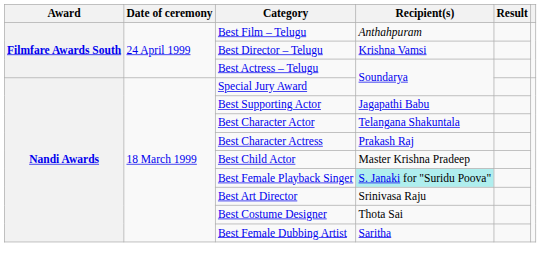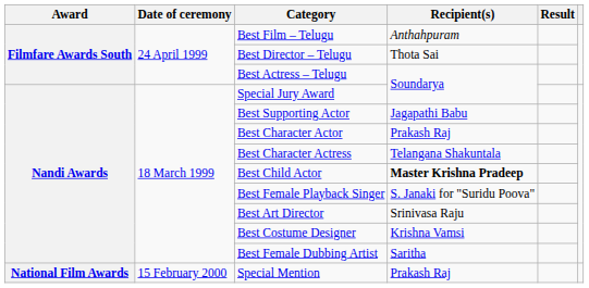Best Director – Telugu | Recipient(s): Krishna Vamsi -> Thota Sai
Best Character Actor | Recipient(s): Telangana Shakuntala -> Prakash Raj
Best Character Actress | Recipient(s): Prakash Raj -> Telangana Shakuntala
Best Child Actor | Recipient(s): normal -> bold
Best Female Playback Singer | Recipient(s): paleturquoise background -> no background
Best Costume Designer | Recipient(s): Thota Sai -> Krishna Vamsi
+ row: National Film Awards | 15 February 2000 | Special Mention | Prakash Raj
